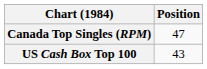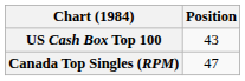rows swapped: Canada Top Singles (RPM) <-> US Cash Box Top 100
